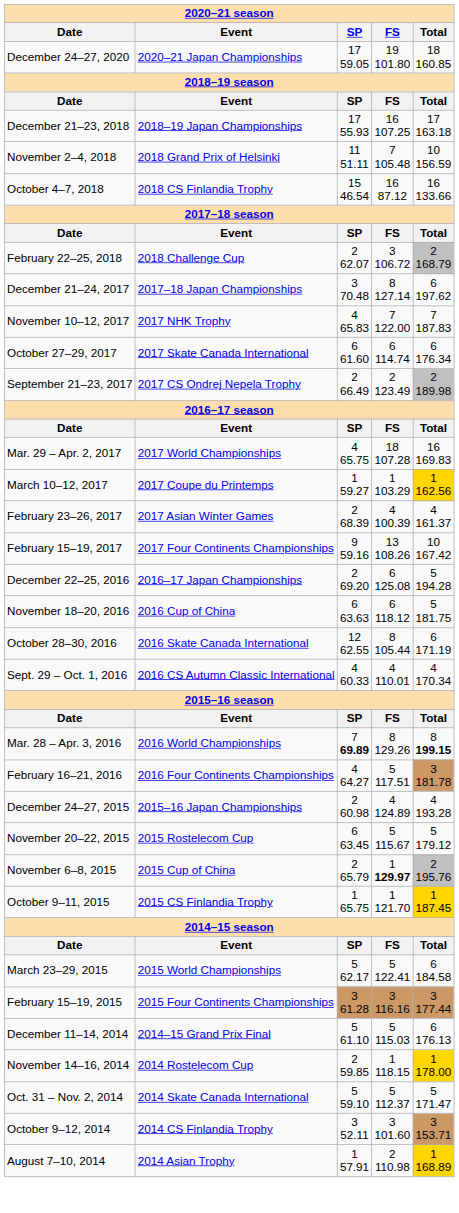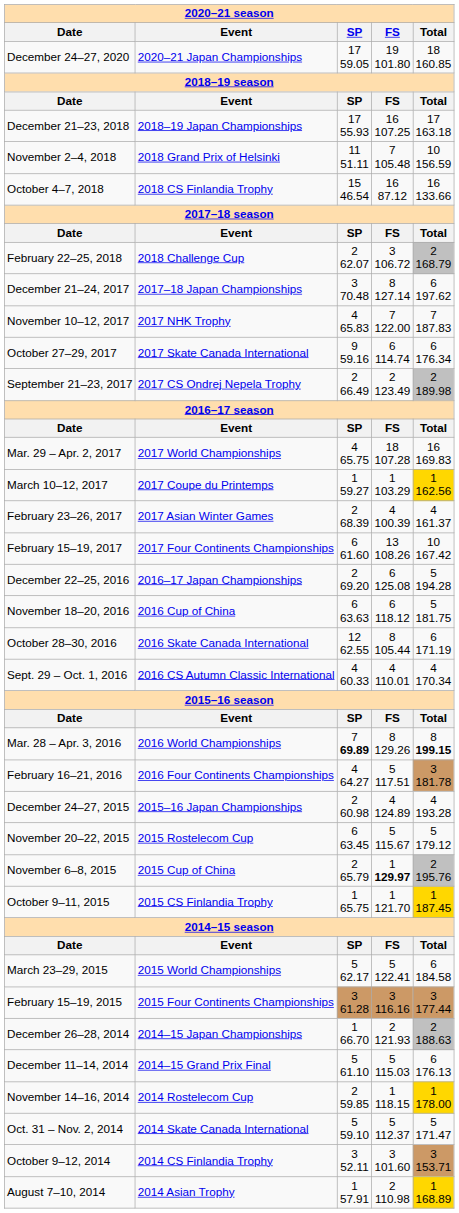October 27–29, 2017 | SP: 6 61.60 -> 9 59.16
February 15–19, 2017 | SP: 9 59.16 -> 6 61.60
+ row: December 26–28, 2014 | 2014–15 Japan Championships | 1 66.70 | 2 121.93 | 2 188.63
